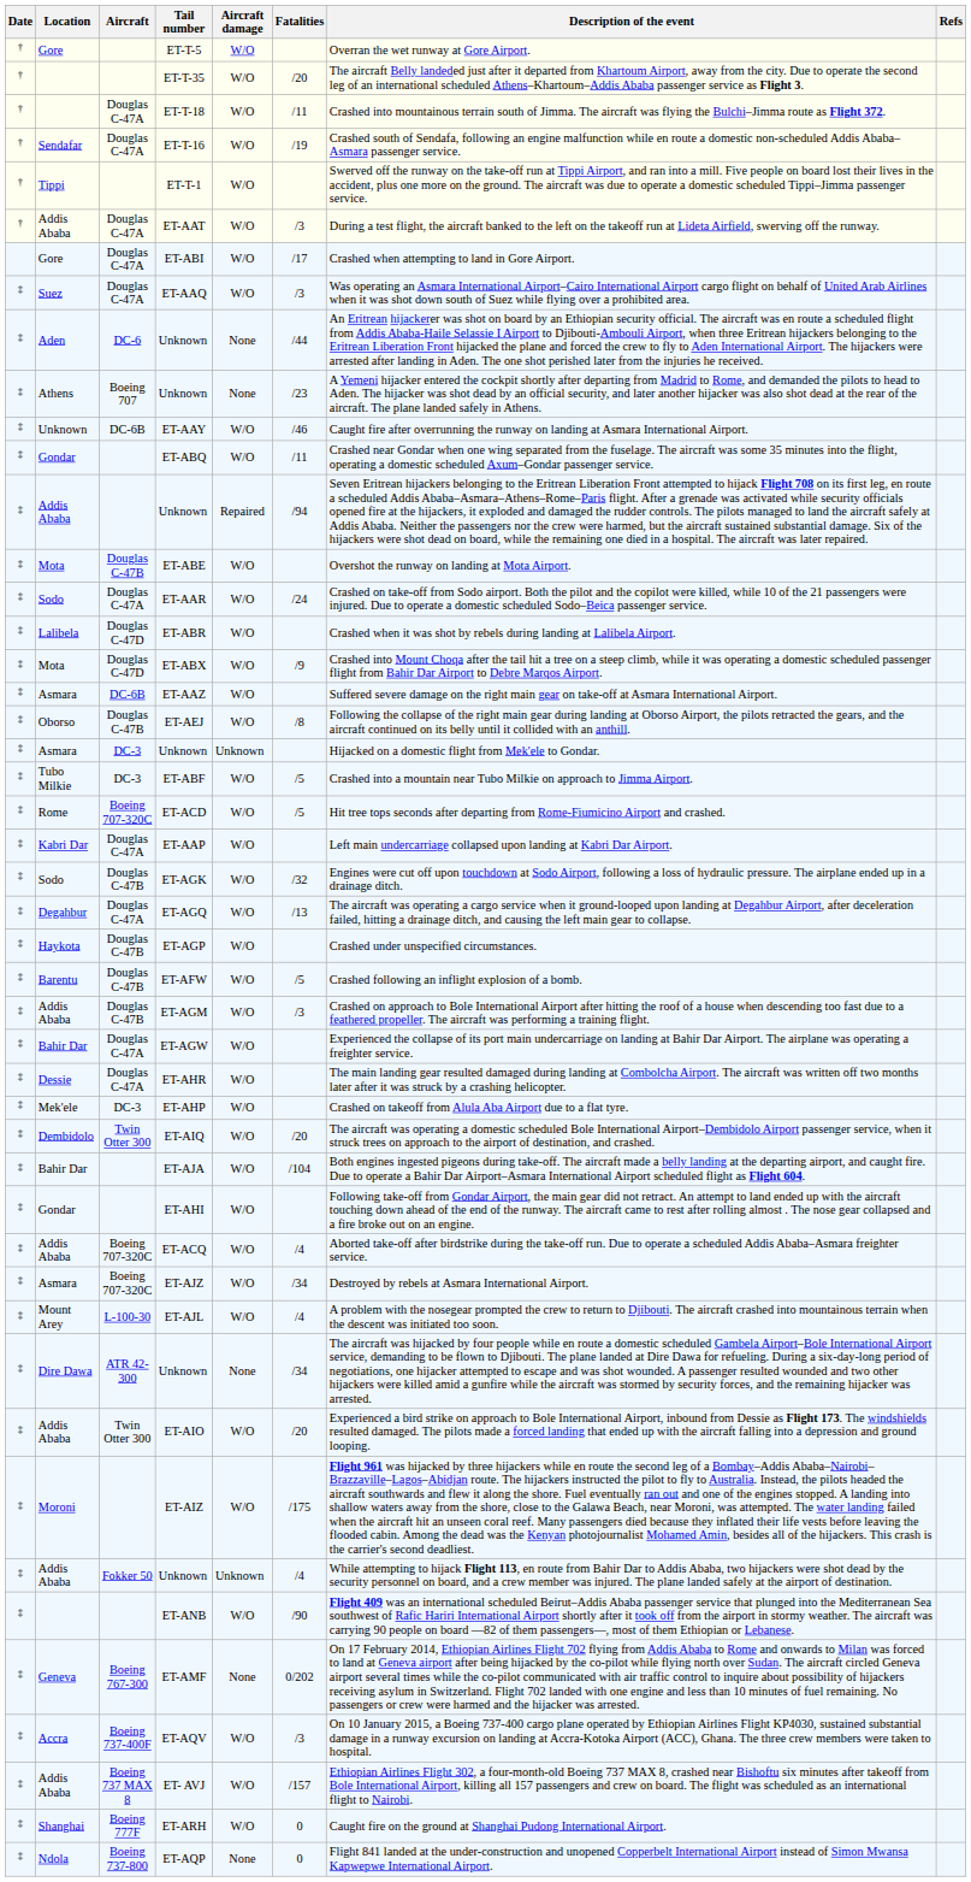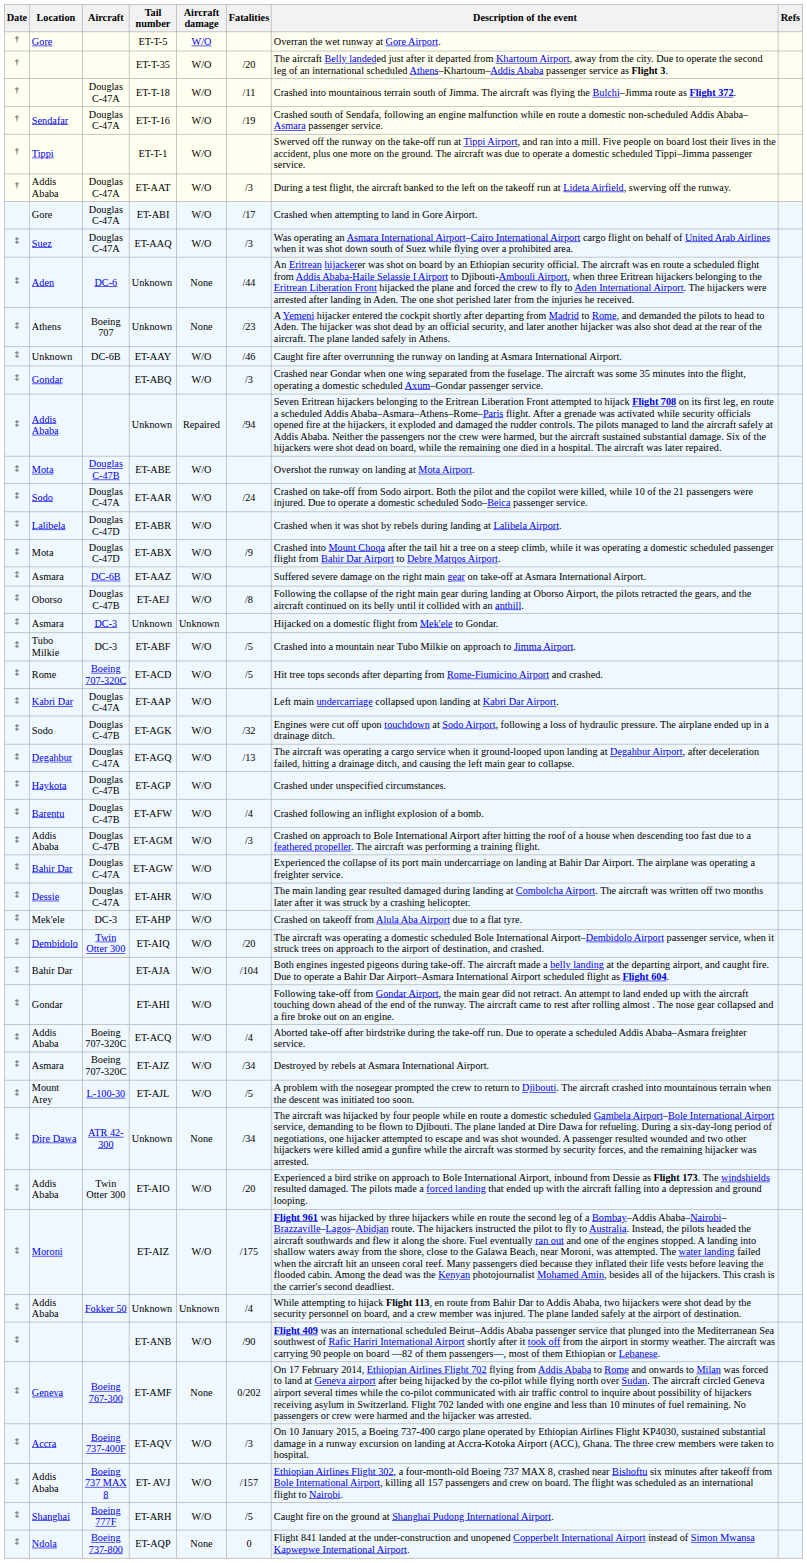ET-ABQ | Fatalities: /11 -> /3
ET-AFW | Fatalities: /5 -> /4
ET-AJL | Fatalities: /4 -> /5
ET-ARH | Fatalities: 0 -> /5
